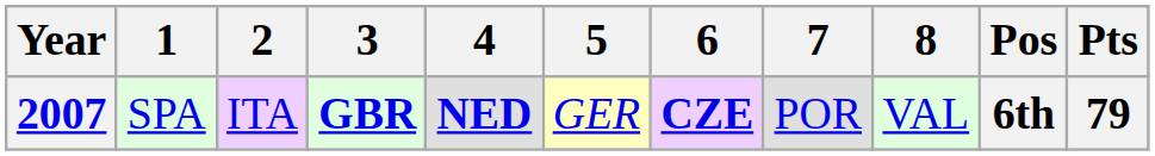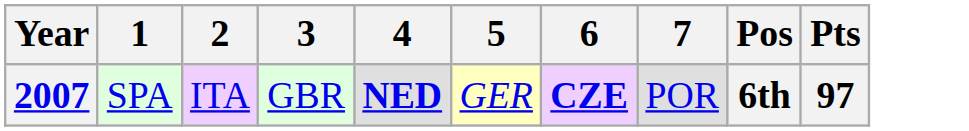- column: 8 | VAL
2007 | 3: bold -> normal
2007 | Pts: 79 -> 97
